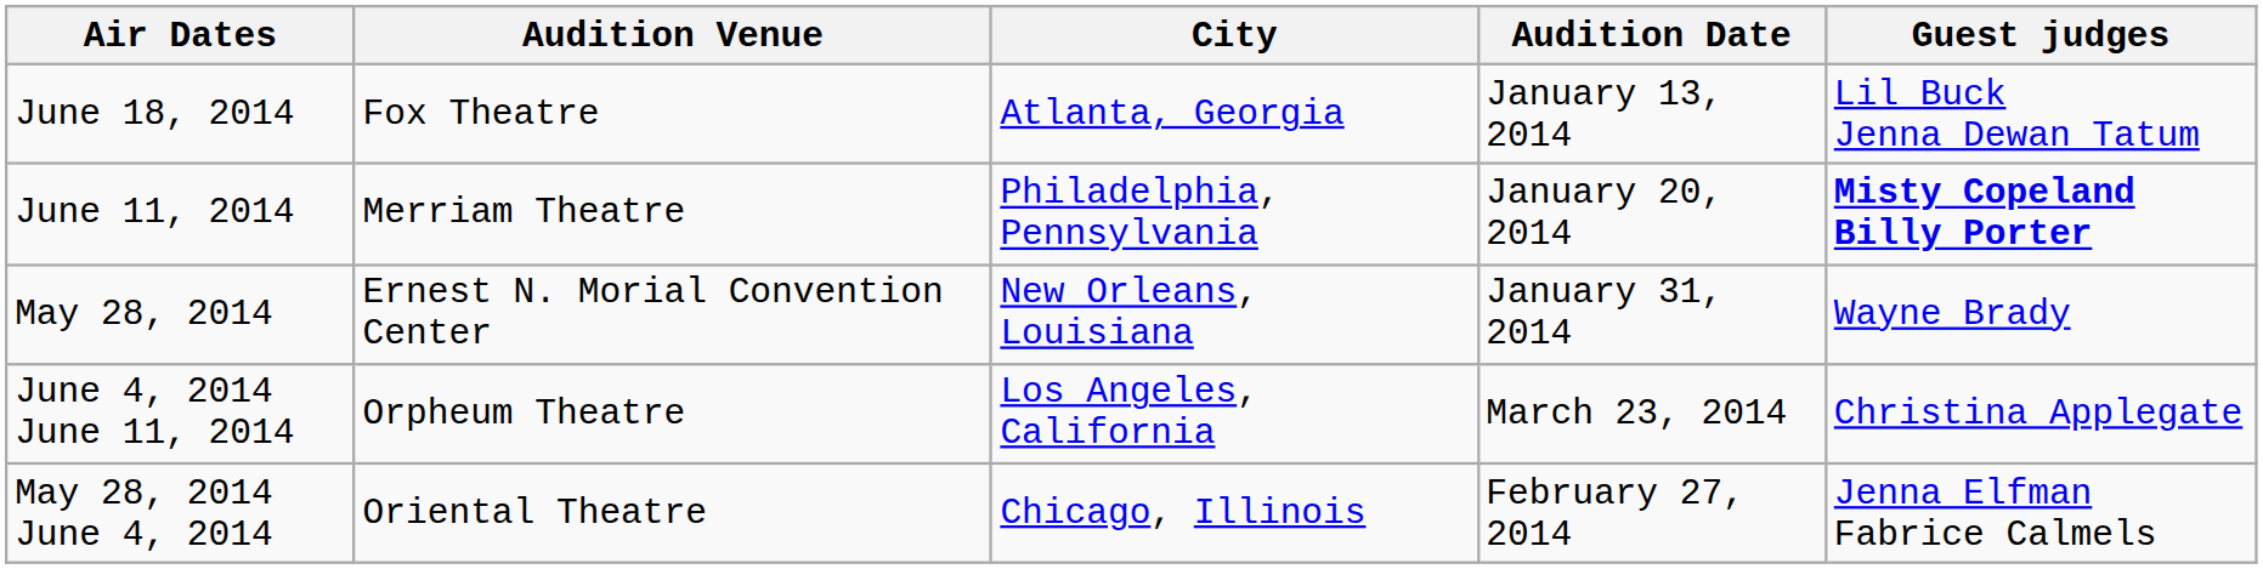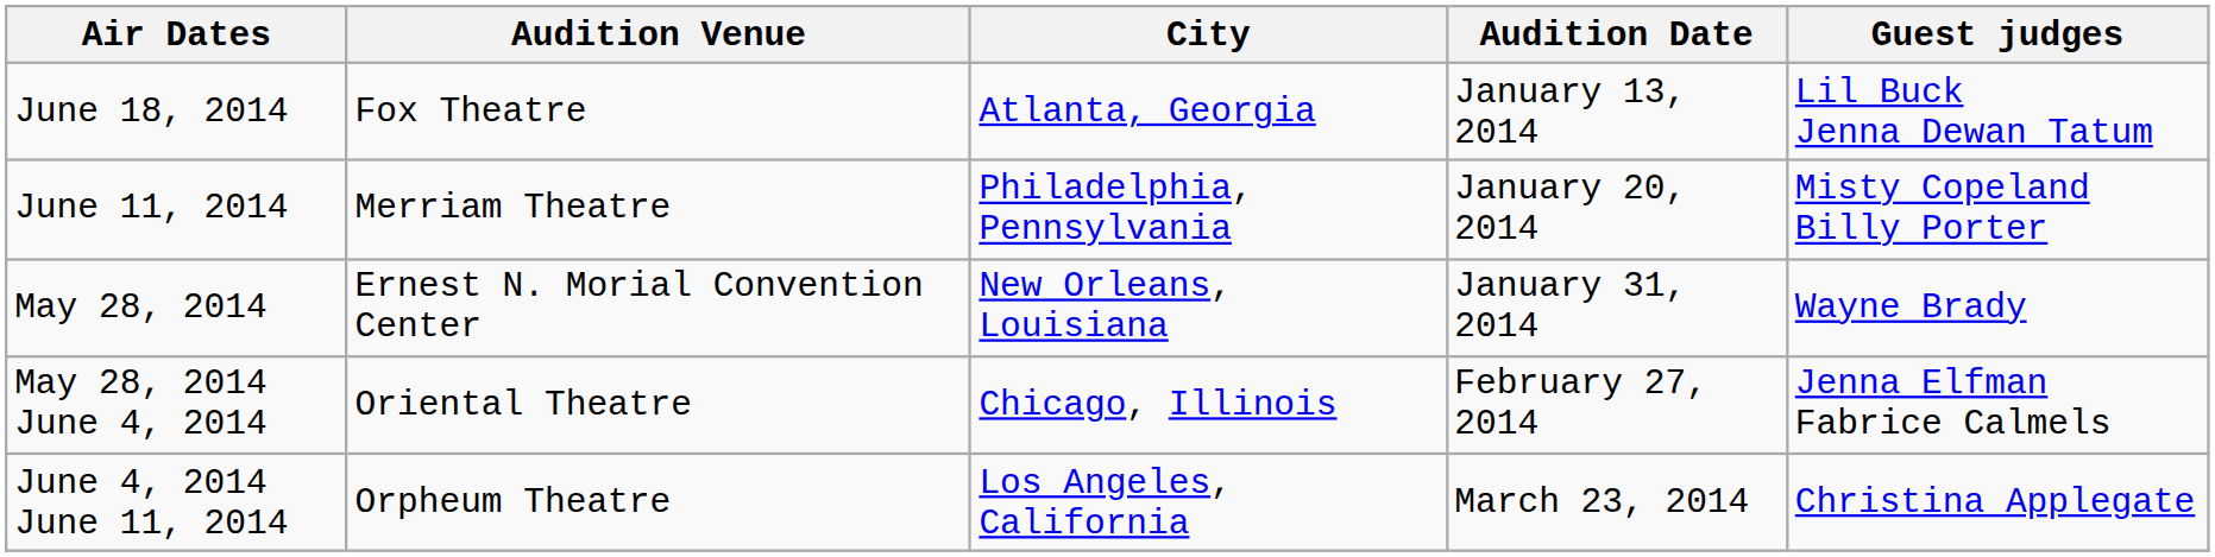June 11, 2014 | Guest judges: bold -> normal
rows swapped: May 28, 2014 June 4, 2014 <-> June 4, 2014 June 11, 2014
